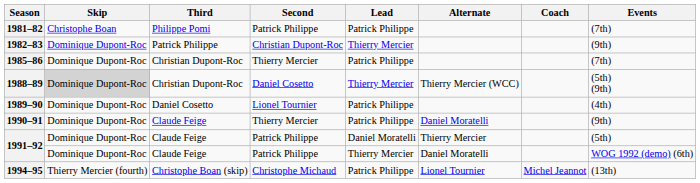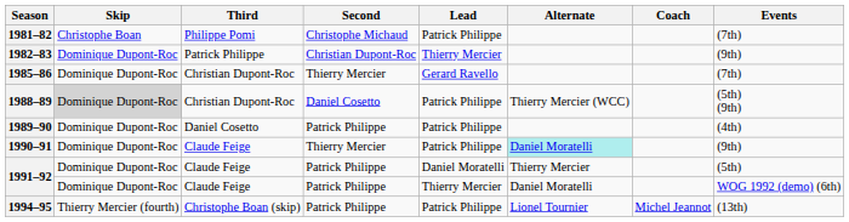1981–82 | Second: Patrick Philippe -> Christophe Michaud
1985–86 | Lead: Patrick Philippe -> Gerard Ravello
1988–89 | Lead: Thierry Mercier -> Patrick Philippe
1989–90 | Second: Lionel Tournier -> Patrick Philippe
1990–91 | Alternate: no background -> paleturquoise background
1994–95 | Second: Christophe Michaud -> Patrick Philippe
